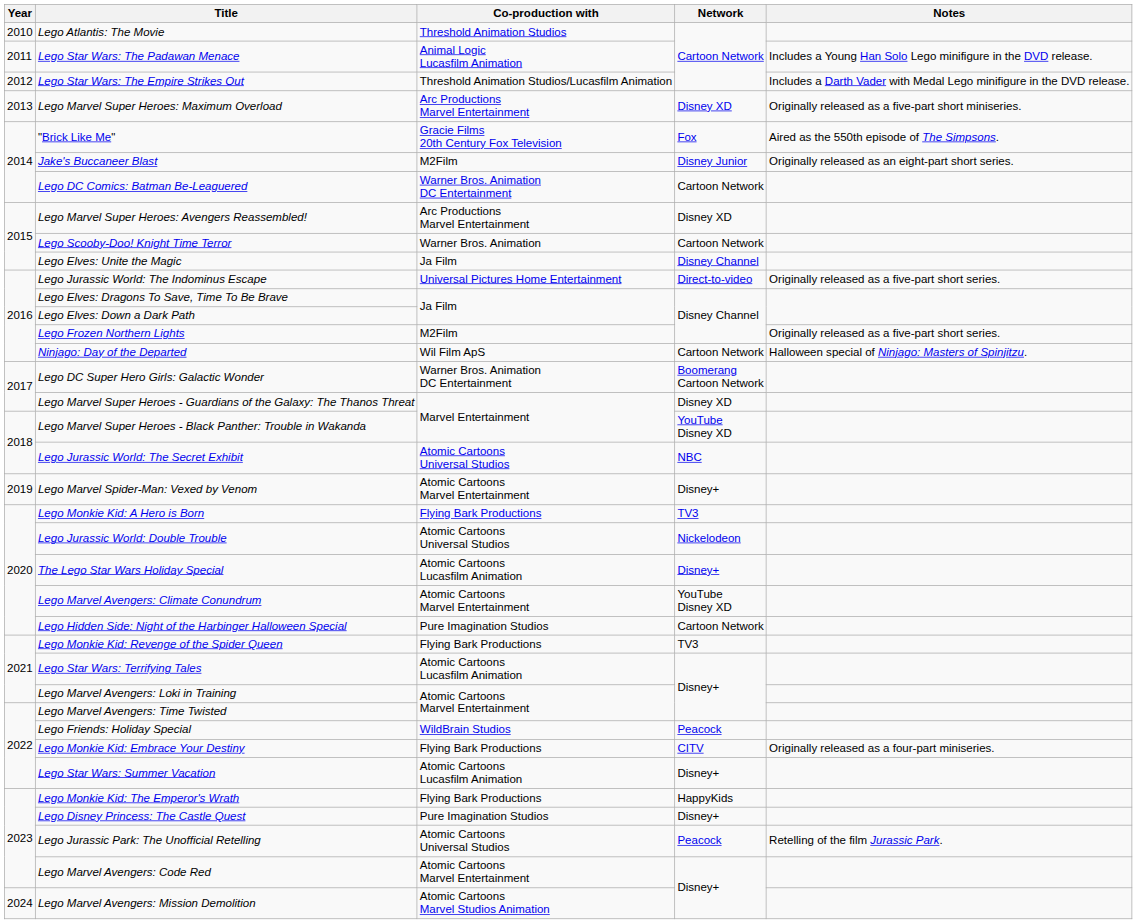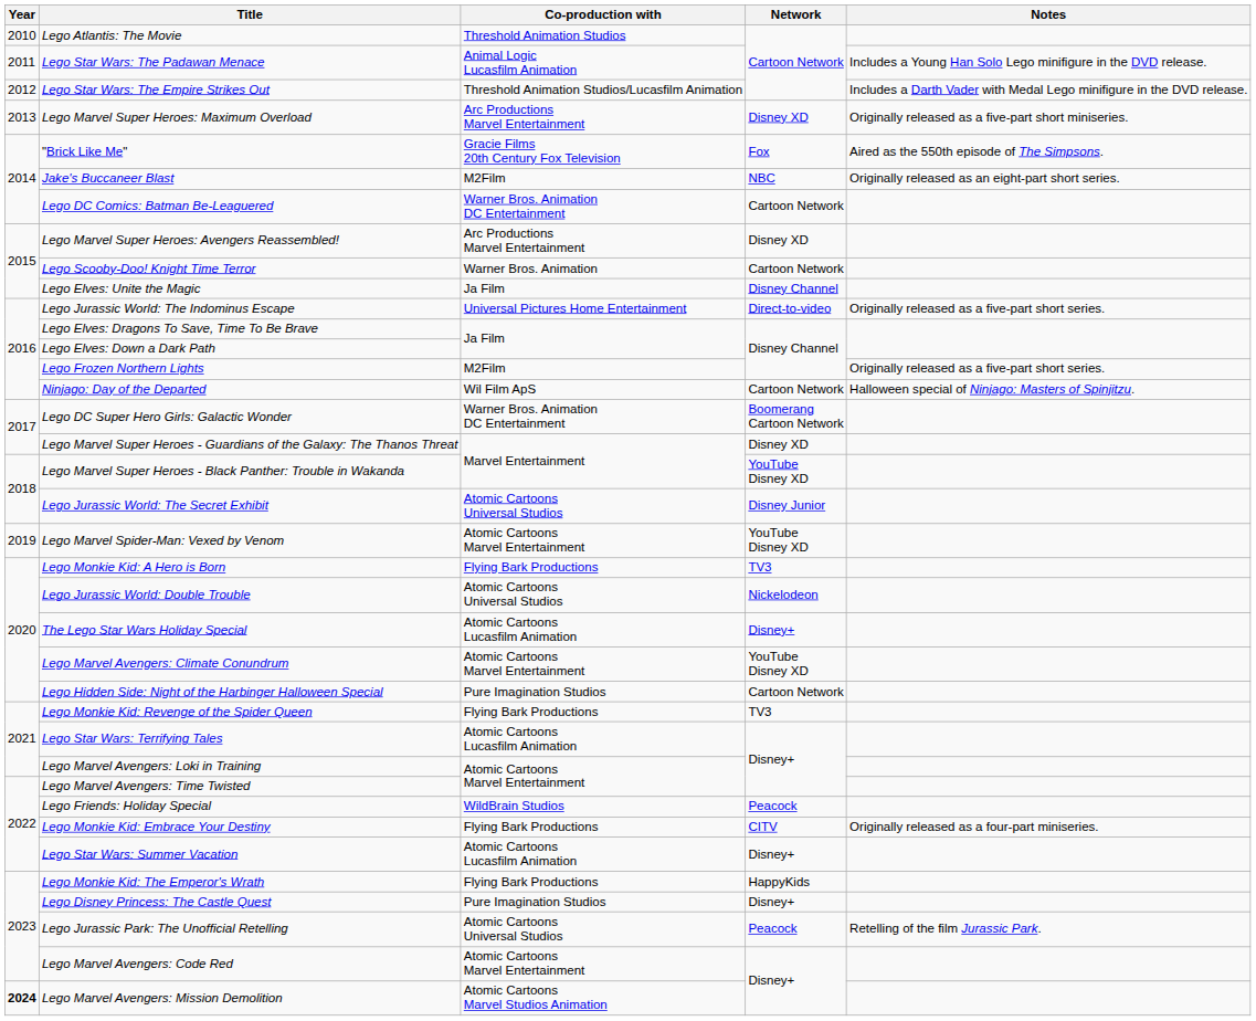Jake's Buccaneer Blast | Network: Disney Junior -> NBC
Lego Jurassic World: The Secret Exhibit | Network: NBC -> Disney Junior
Lego Marvel Spider-Man: Vexed by Venom | Network: Disney+ -> YouTube Disney XD
Lego Marvel Avengers: Mission Demolition | Year: normal -> bold
